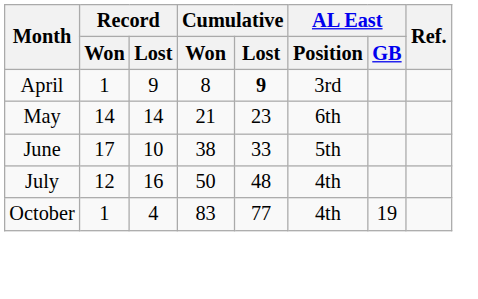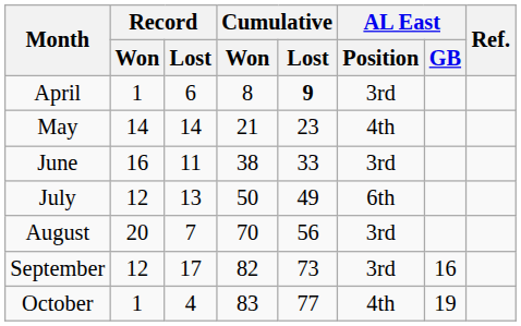April | Record / Lost: 9 -> 6
May | AL East / Position: 6th -> 4th
June | Record / Won: 17 -> 16
June | Record / Lost: 10 -> 11
June | AL East / Position: 5th -> 3rd
July | Record / Lost: 16 -> 13
July | Cumulative / Lost: 48 -> 49
July | AL East / Position: 4th -> 6th
+ row: August | 20 | 7 | 70 | 56 | 3rd
+ row: September | 12 | 17 | 82 | 73 | 3rd | 16
